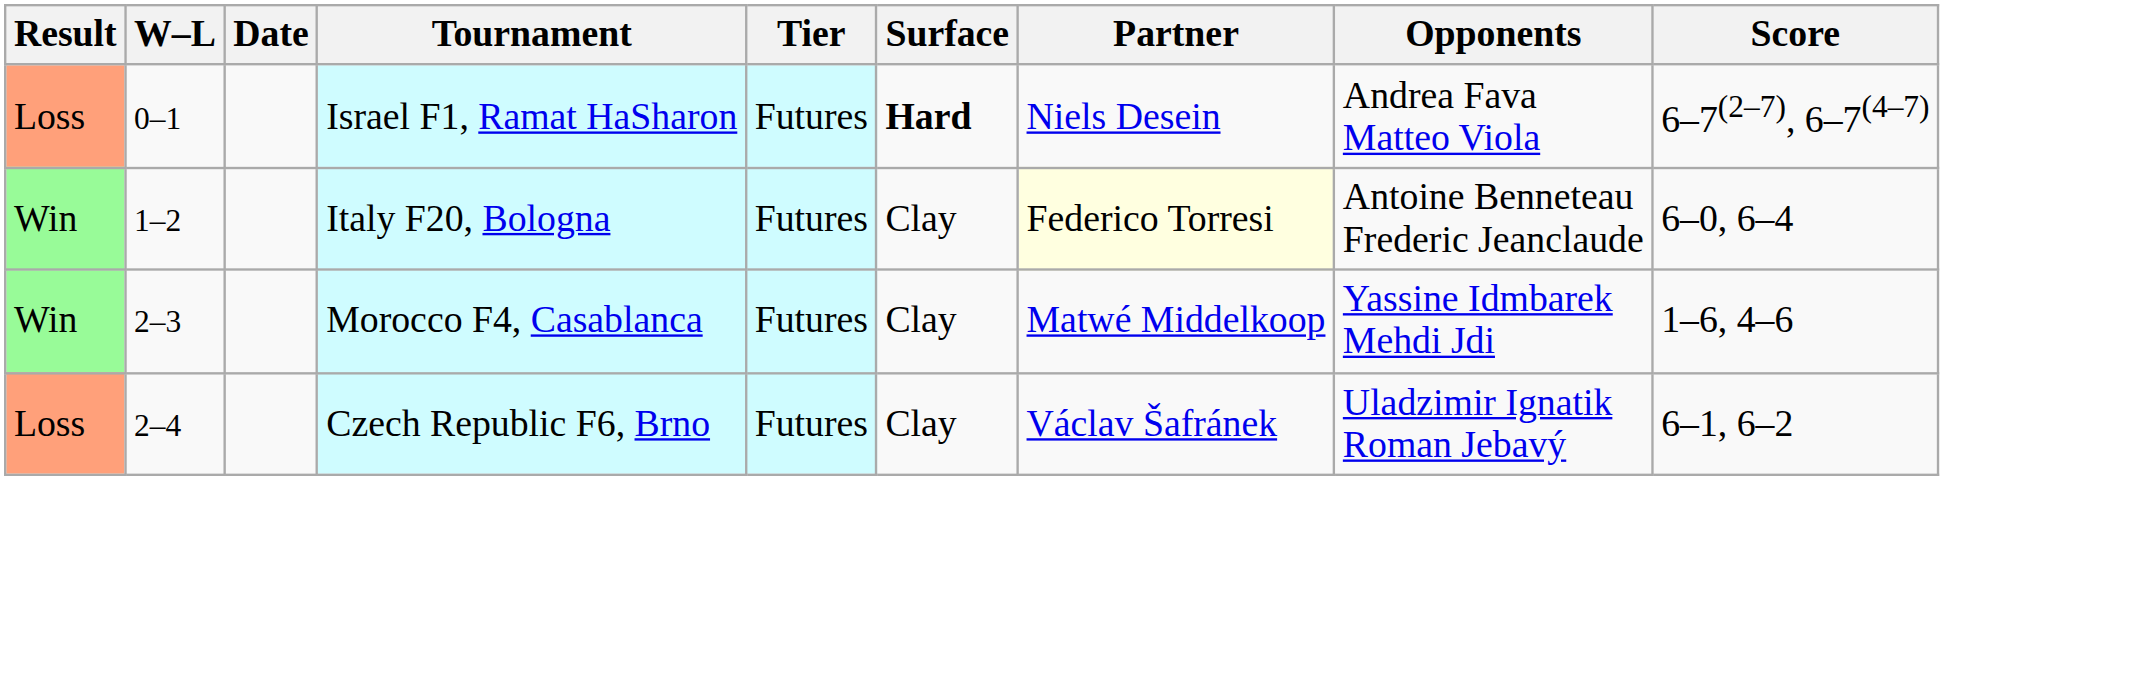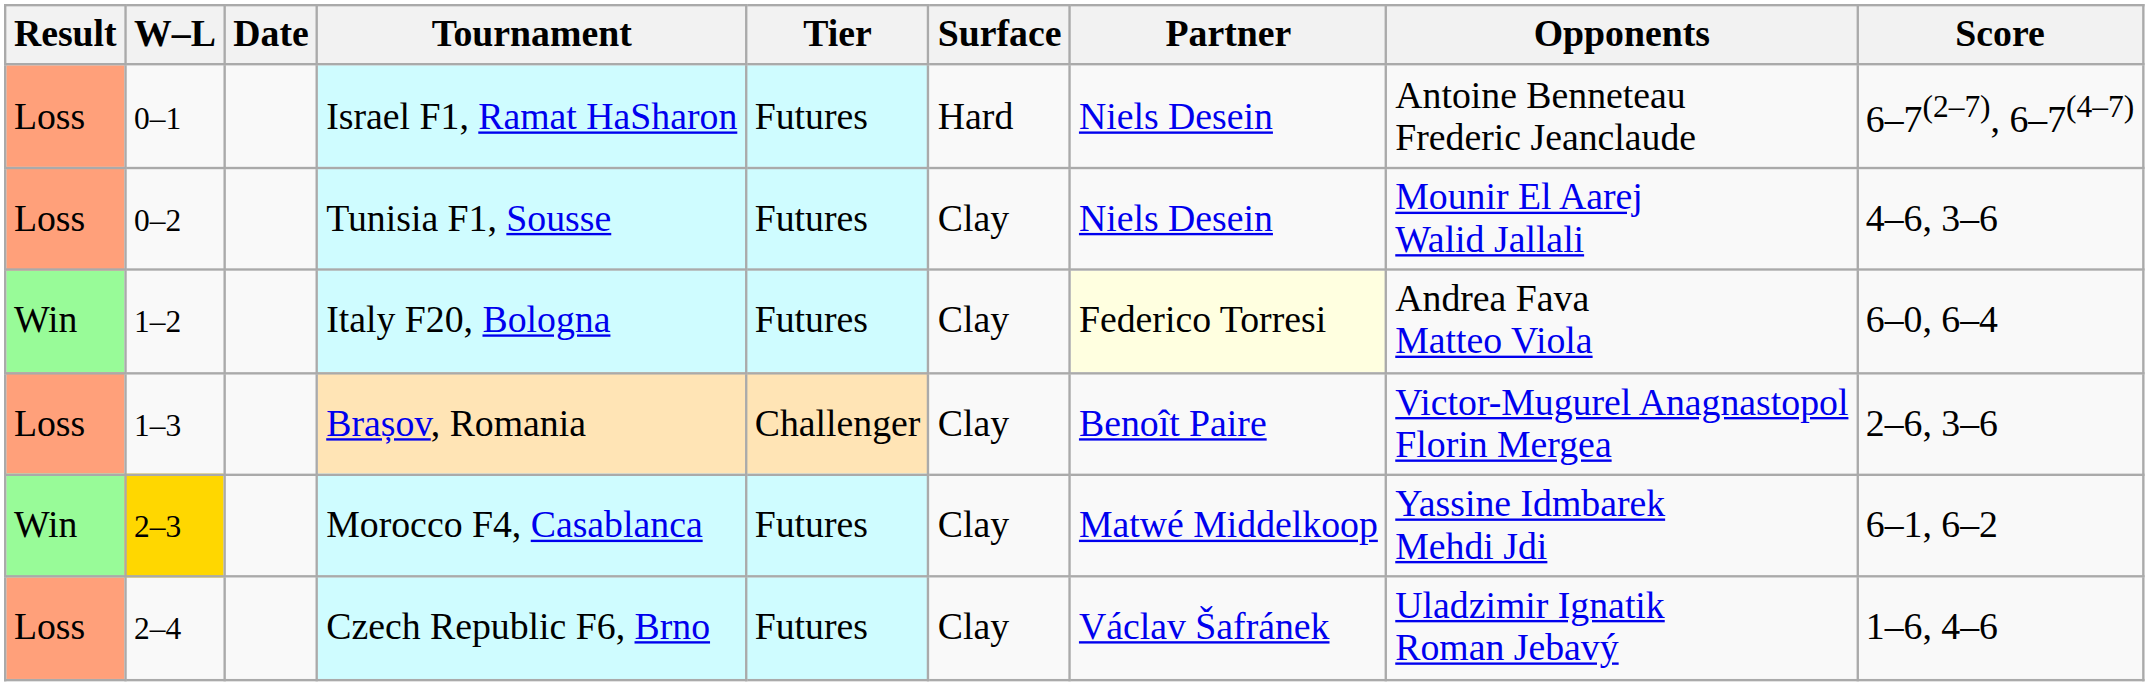Israel F1, Ramat HaSharon | Surface: bold -> normal
Israel F1, Ramat HaSharon | Opponents: Andrea Fava Matteo Viola -> Antoine Benneteau Frederic Jeanclaude
+ row: Loss | 0–2 | Tunisia F1, Sousse | Futures | Clay | Niels Desein | Mounir El Aarej Walid Jallali | 4–6, 3–6
Italy F20, Bologna | Opponents: Antoine Benneteau Frederic Jeanclaude -> Andrea Fava Matteo Viola
+ row: Loss | 1–3 | Brașov, Romania | Challenger | Clay | Benoît Paire | Victor-Mugurel Anagnastopol Florin Mergea | 2–6, 3–6
Morocco F4, Casablanca | W–L: no background -> gold background
Morocco F4, Casablanca | Score: 1–6, 4–6 -> 6–1, 6–2
Czech Republic F6, Brno | Score: 6–1, 6–2 -> 1–6, 4–6
